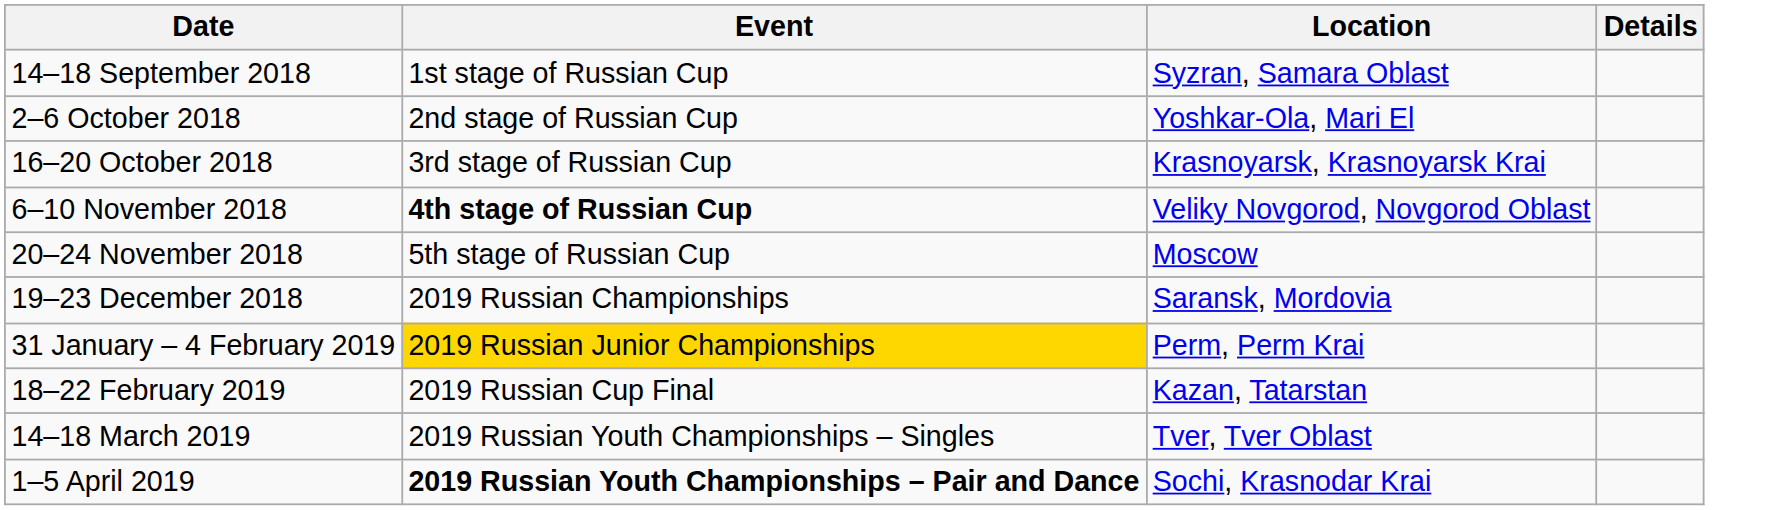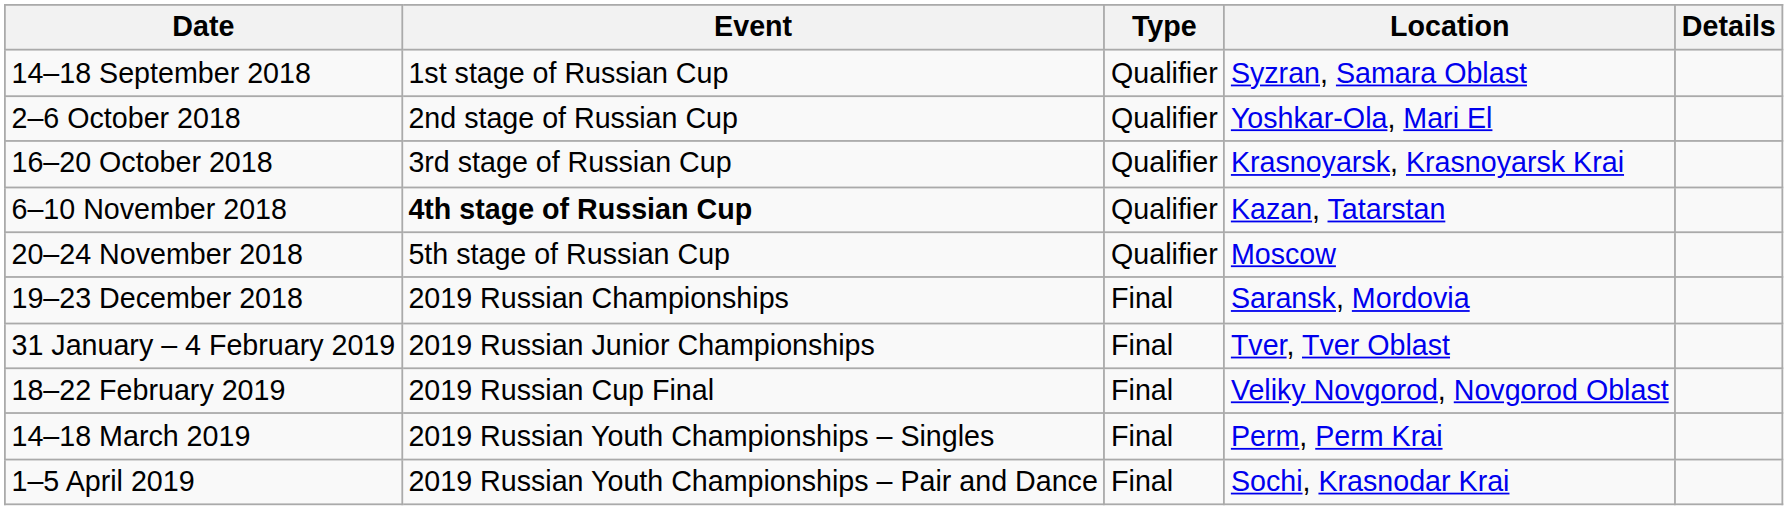+ column: Type | Qualifier | Qualifier | Qualifier | Qualifier | Qualifier | Final | Final | Final | Final | Final
6–10 November 2018 | Location: Veliky Novgorod, Novgorod Oblast -> Kazan, Tatarstan
31 January – 4 February 2019 | Event: gold background -> no background
31 January – 4 February 2019 | Location: Perm, Perm Krai -> Tver, Tver Oblast
18–22 February 2019 | Location: Kazan, Tatarstan -> Veliky Novgorod, Novgorod Oblast
14–18 March 2019 | Location: Tver, Tver Oblast -> Perm, Perm Krai
1–5 April 2019 | Event: bold -> normal
